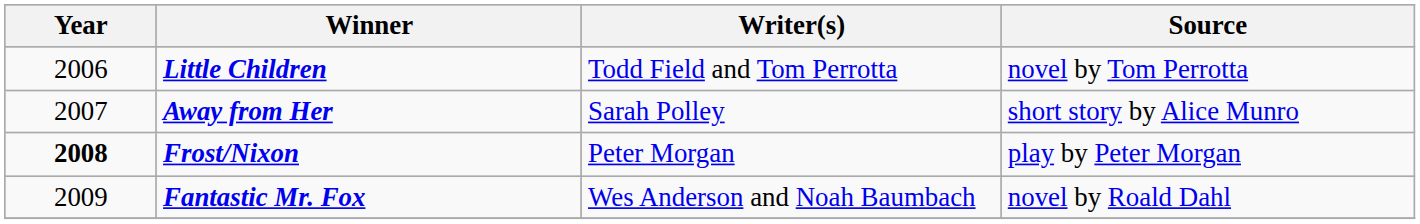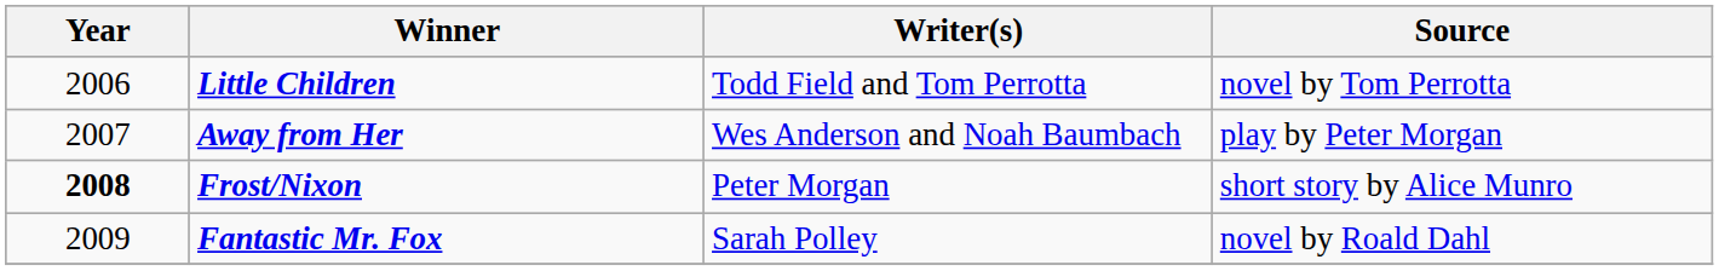Away from Her | Writer(s): Sarah Polley -> Wes Anderson and Noah Baumbach
Away from Her | Source: short story by Alice Munro -> play by Peter Morgan
Frost/Nixon | Source: play by Peter Morgan -> short story by Alice Munro
Fantastic Mr. Fox | Writer(s): Wes Anderson and Noah Baumbach -> Sarah Polley
